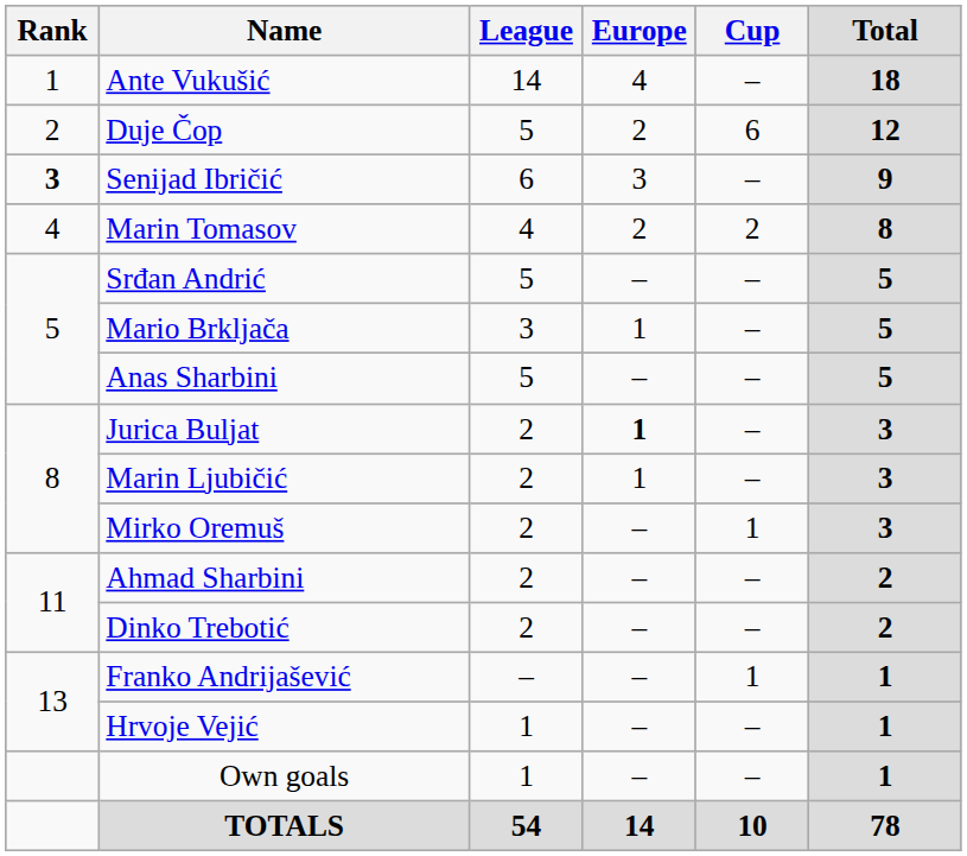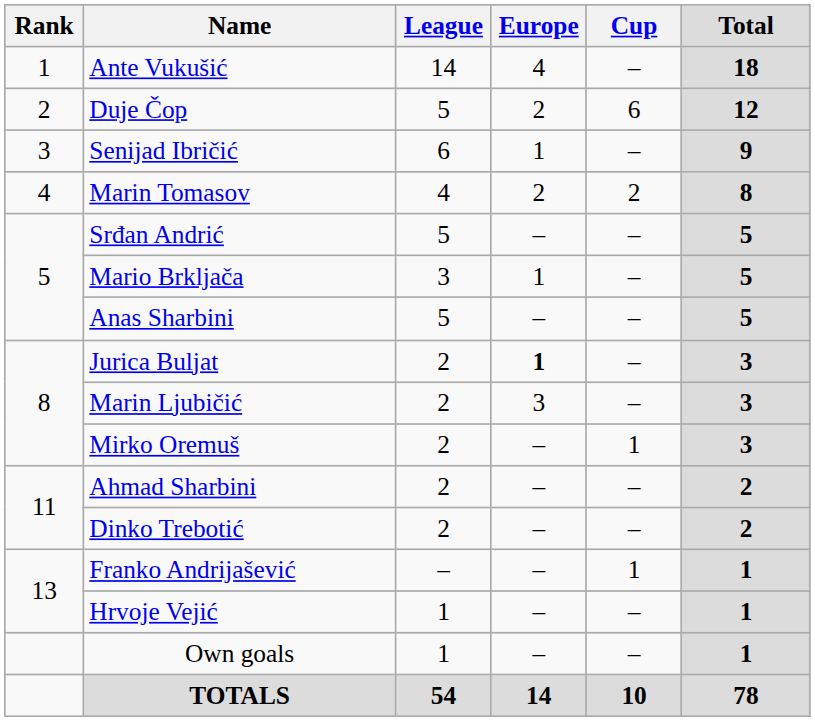Senijad Ibričić | Rank: bold -> normal
Senijad Ibričić | Europe: 3 -> 1
Marin Ljubičić | Europe: 1 -> 3
